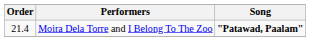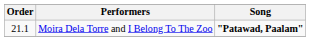Moira Dela Torre and I Belong To The Zoo | Order: 21.4 -> 21.1
